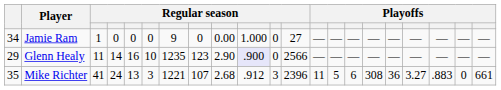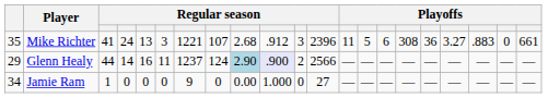rows swapped: Mike Richter <-> Jamie Ram
Glenn Healy | column 3: 11 -> 44
Glenn Healy | column 6: 10 -> 11
Glenn Healy | column 7: 1235 -> 1237
Glenn Healy | column 8: 123 -> 124
Glenn Healy | column 9: no background -> lightblue background
Glenn Healy | column 11: 0 -> 2
